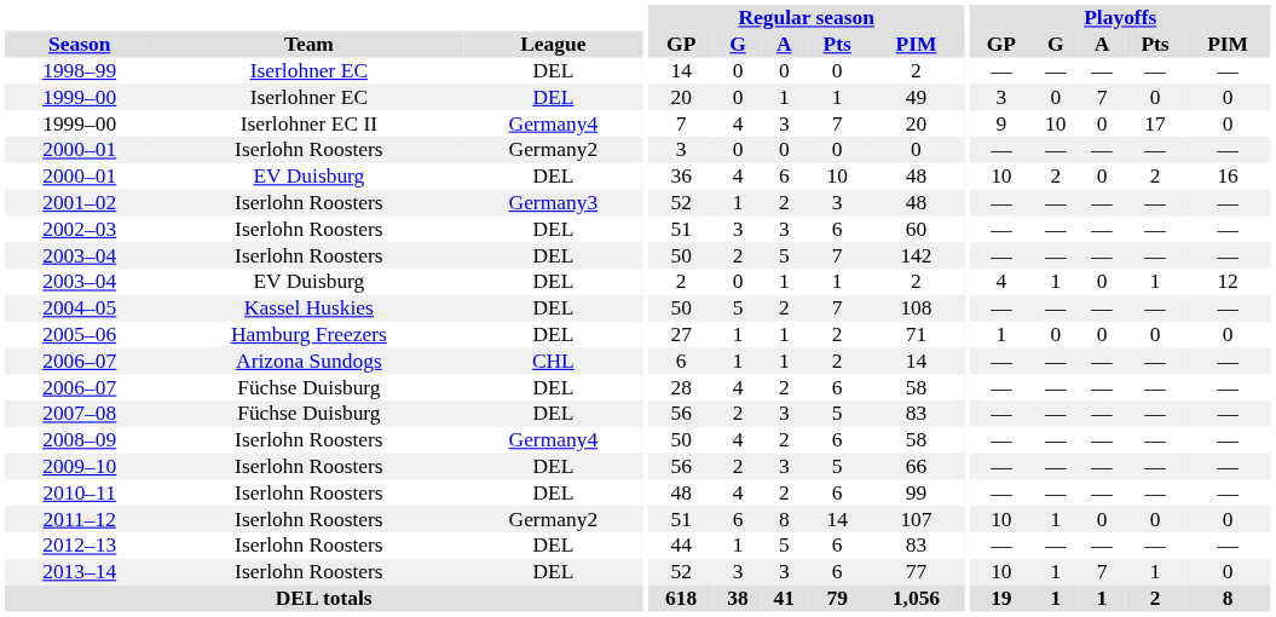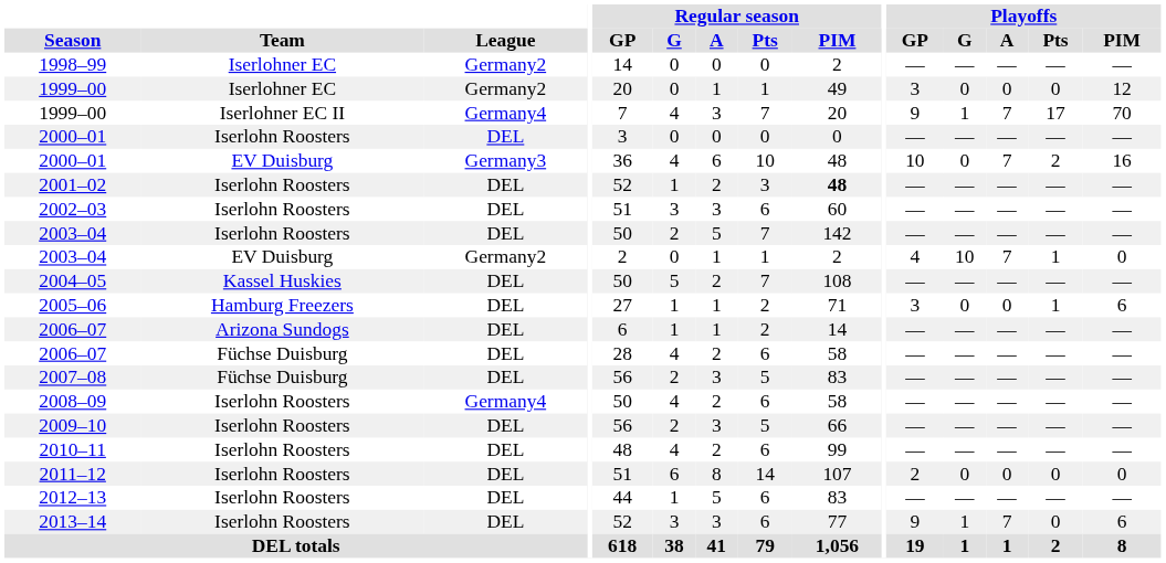1998–99 | League: DEL -> Germany2
1999–00 / Iserlohner EC | League: DEL -> Germany2
1999–00 / Iserlohner EC | Playoffs / A: 7 -> 0
1999–00 / Iserlohner EC | Playoffs / PIM: 0 -> 12
1999–00 / Iserlohner EC II | Playoffs / G: 10 -> 1
1999–00 / Iserlohner EC II | Playoffs / A: 0 -> 7
1999–00 / Iserlohner EC II | Playoffs / PIM: 0 -> 70
2000–01 / Iserlohn Roosters | League: Germany2 -> DEL
2000–01 / EV Duisburg | League: DEL -> Germany3
2000–01 / EV Duisburg | Playoffs / G: 2 -> 0
2000–01 / EV Duisburg | Playoffs / A: 0 -> 7
2001–02 | League: Germany3 -> DEL
2001–02 | Regular season / PIM: normal -> bold
2003–04 / EV Duisburg | League: DEL -> Germany2
2003–04 / EV Duisburg | Playoffs / G: 1 -> 10
2003–04 / EV Duisburg | Playoffs / A: 0 -> 7
2003–04 / EV Duisburg | Playoffs / PIM: 12 -> 0
2005–06 | Playoffs / GP: 1 -> 3
2005–06 | Playoffs / Pts: 0 -> 1
2005–06 | Playoffs / PIM: 0 -> 6
2006–07 / Arizona Sundogs | League: CHL -> DEL
2011–12 | League: Germany2 -> DEL
2011–12 | Playoffs / GP: 10 -> 2
2011–12 | Playoffs / G: 1 -> 0
2013–14 | Playoffs / GP: 10 -> 9
2013–14 | Playoffs / Pts: 1 -> 0
2013–14 | Playoffs / PIM: 0 -> 6
